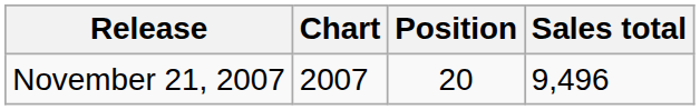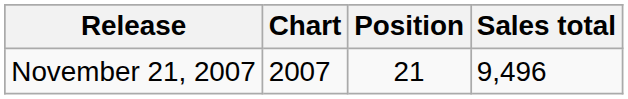November 21, 2007 | Position: 20 -> 21
